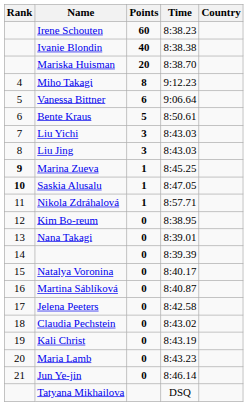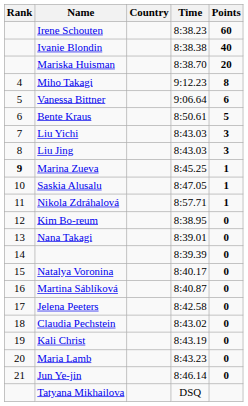columns swapped: Country <-> Points
Saskia Alusalu | Rank: bold -> normal
